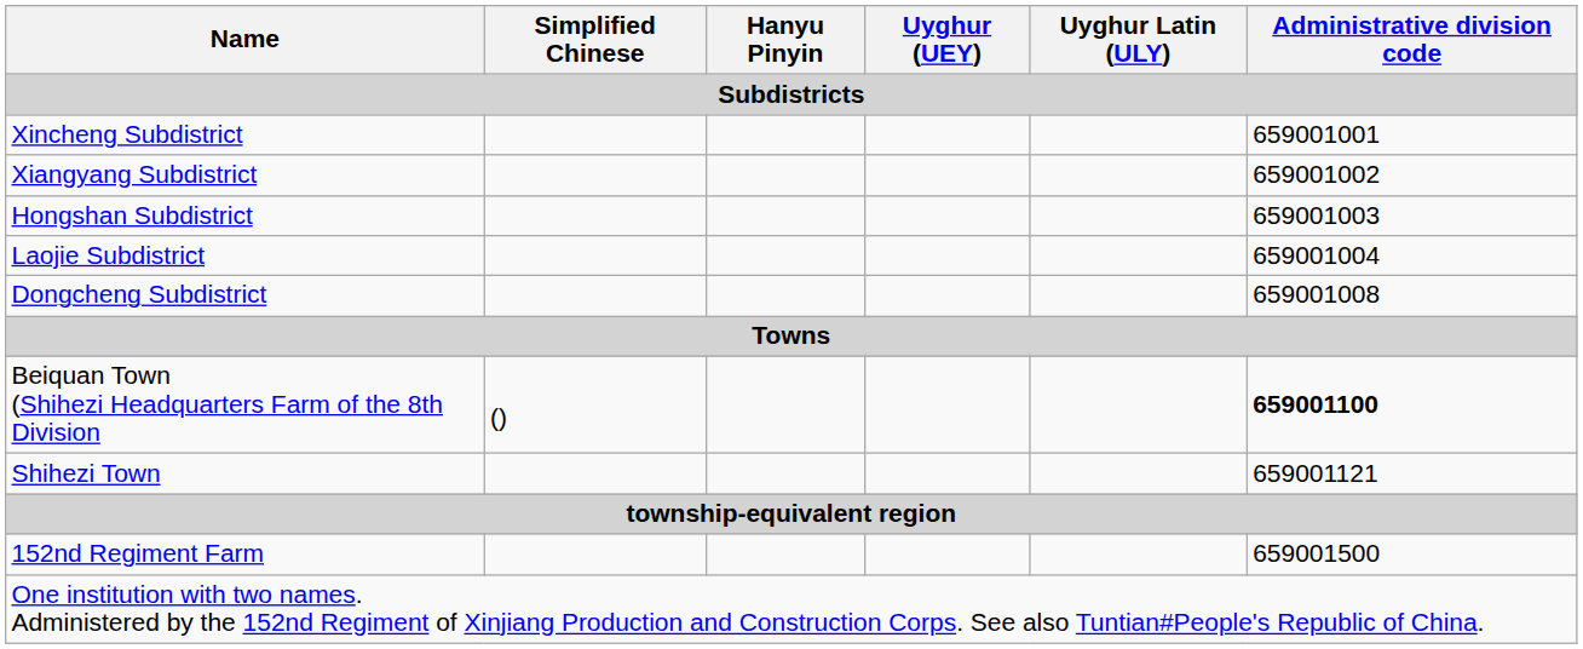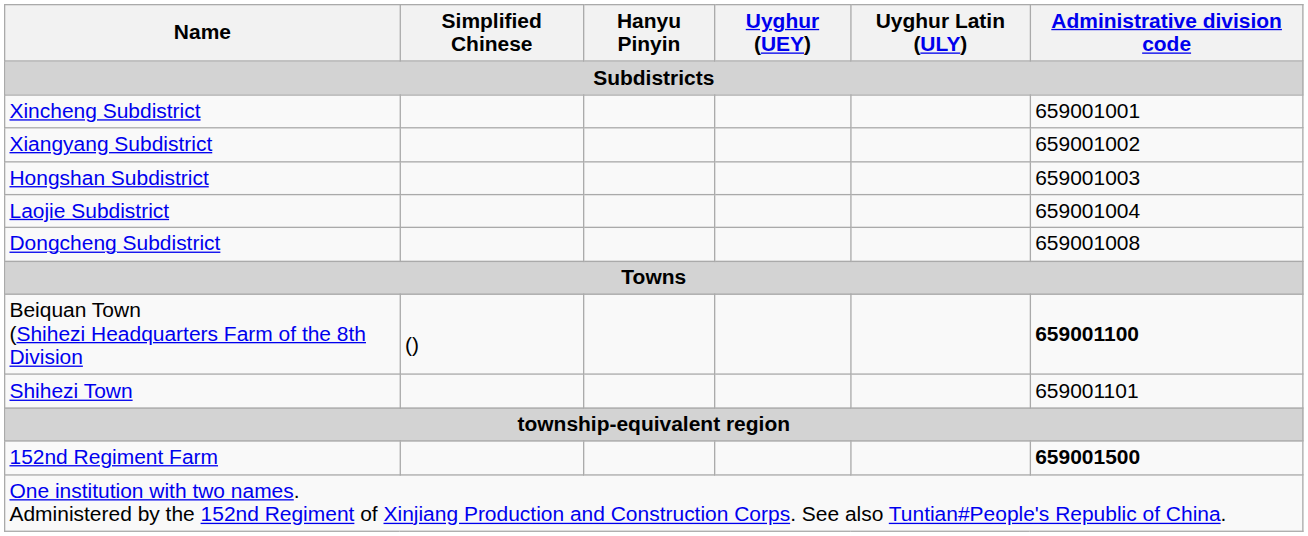Shihezi Town | Administrative division code: 659001121 -> 659001101
152nd Regiment Farm | Administrative division code: normal -> bold
